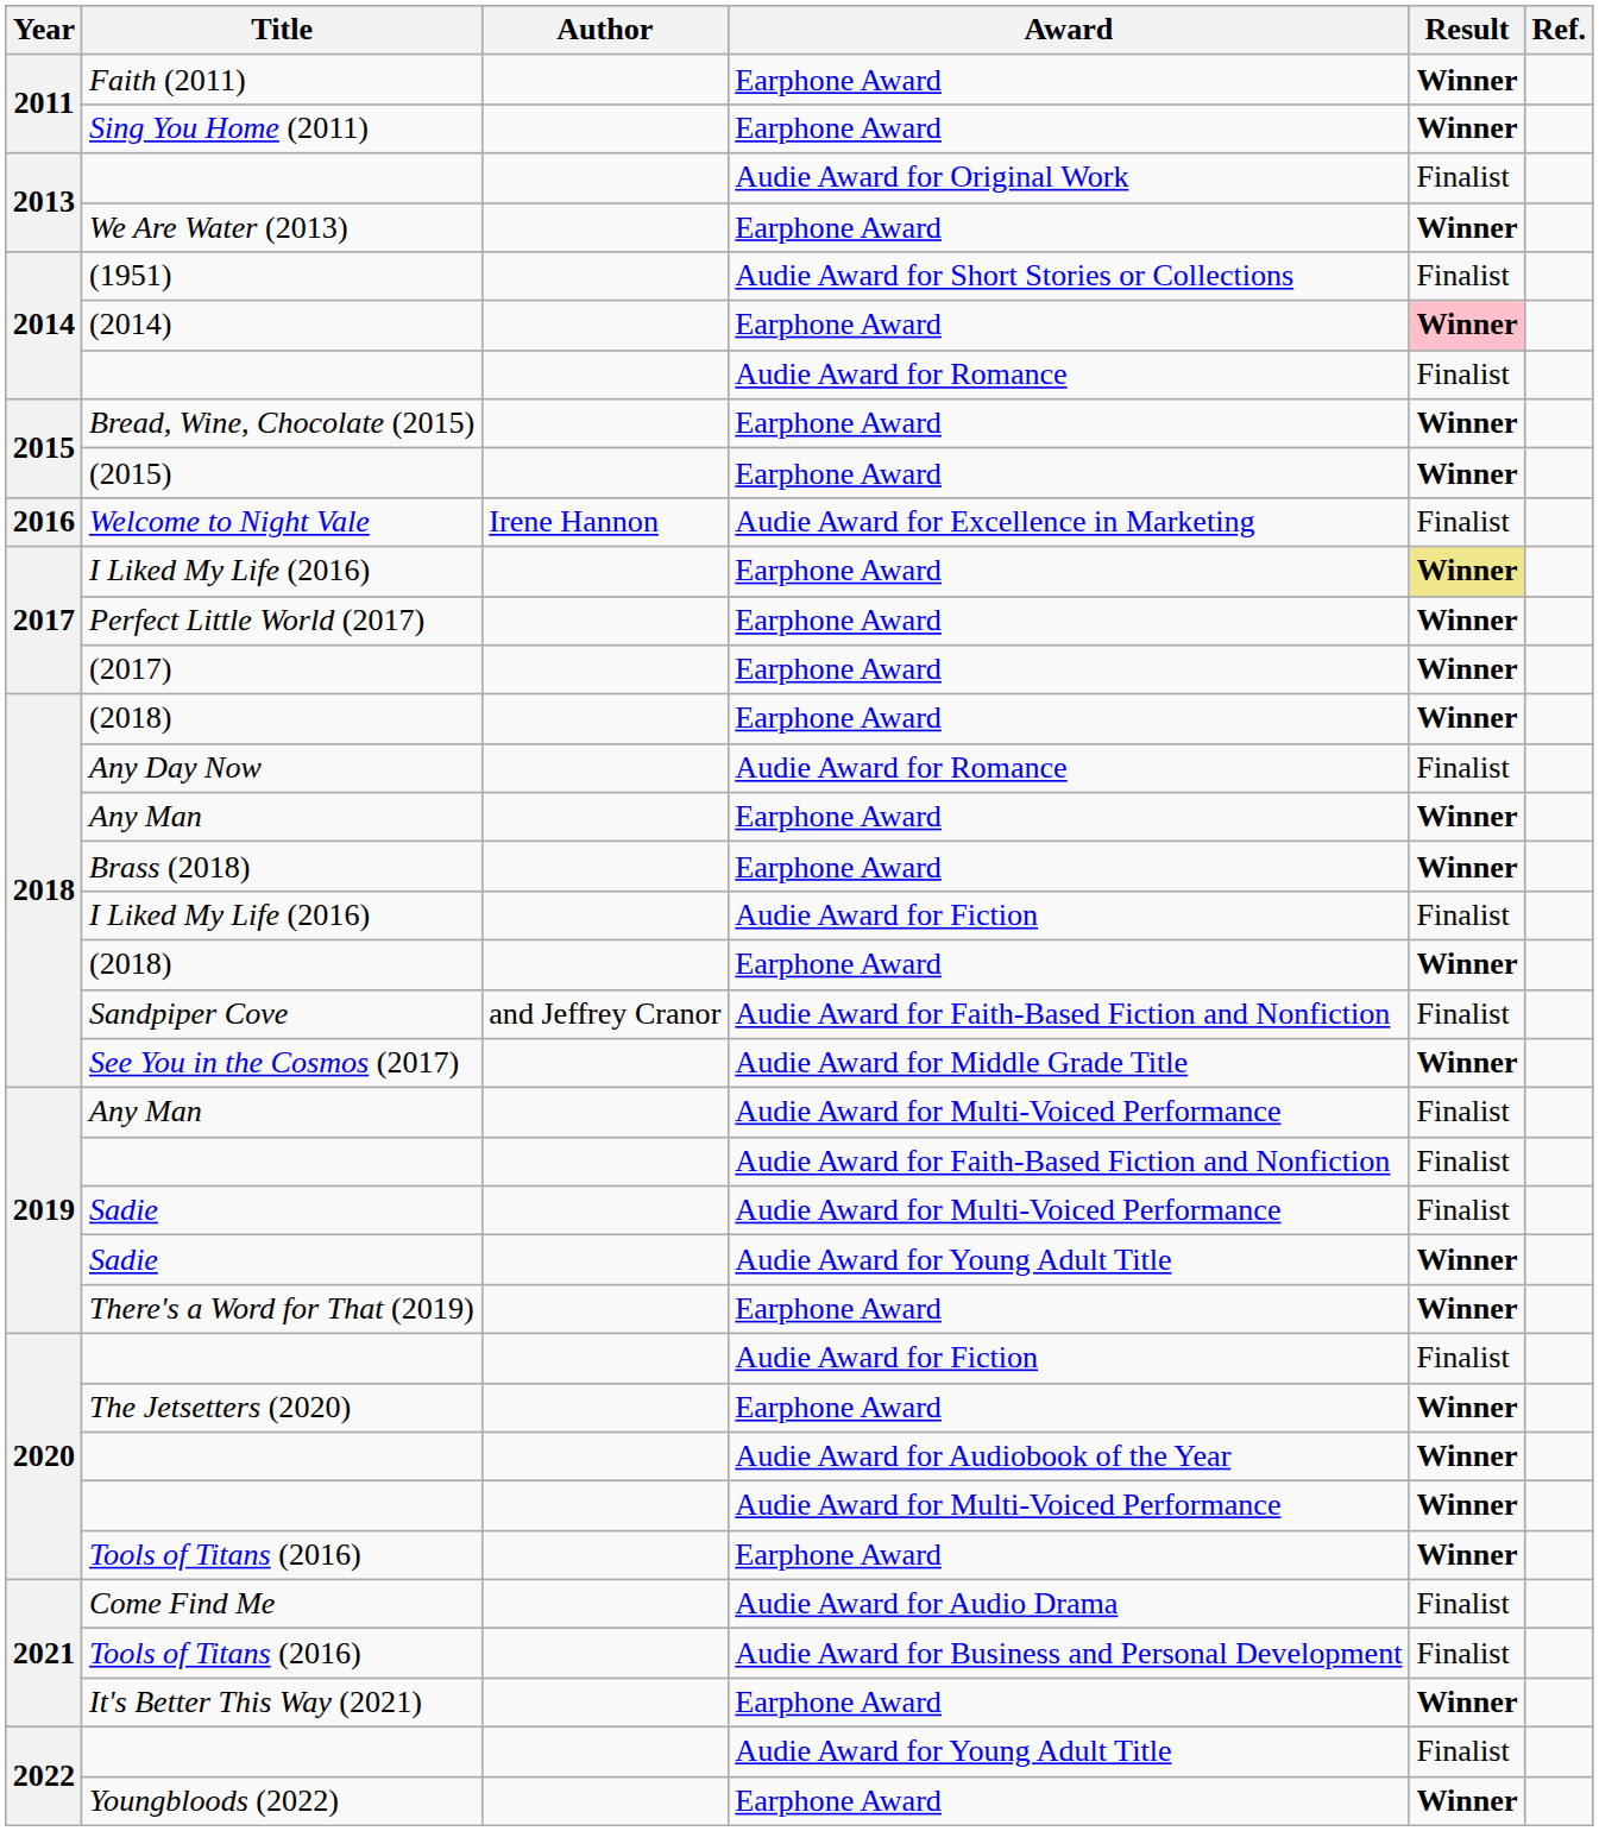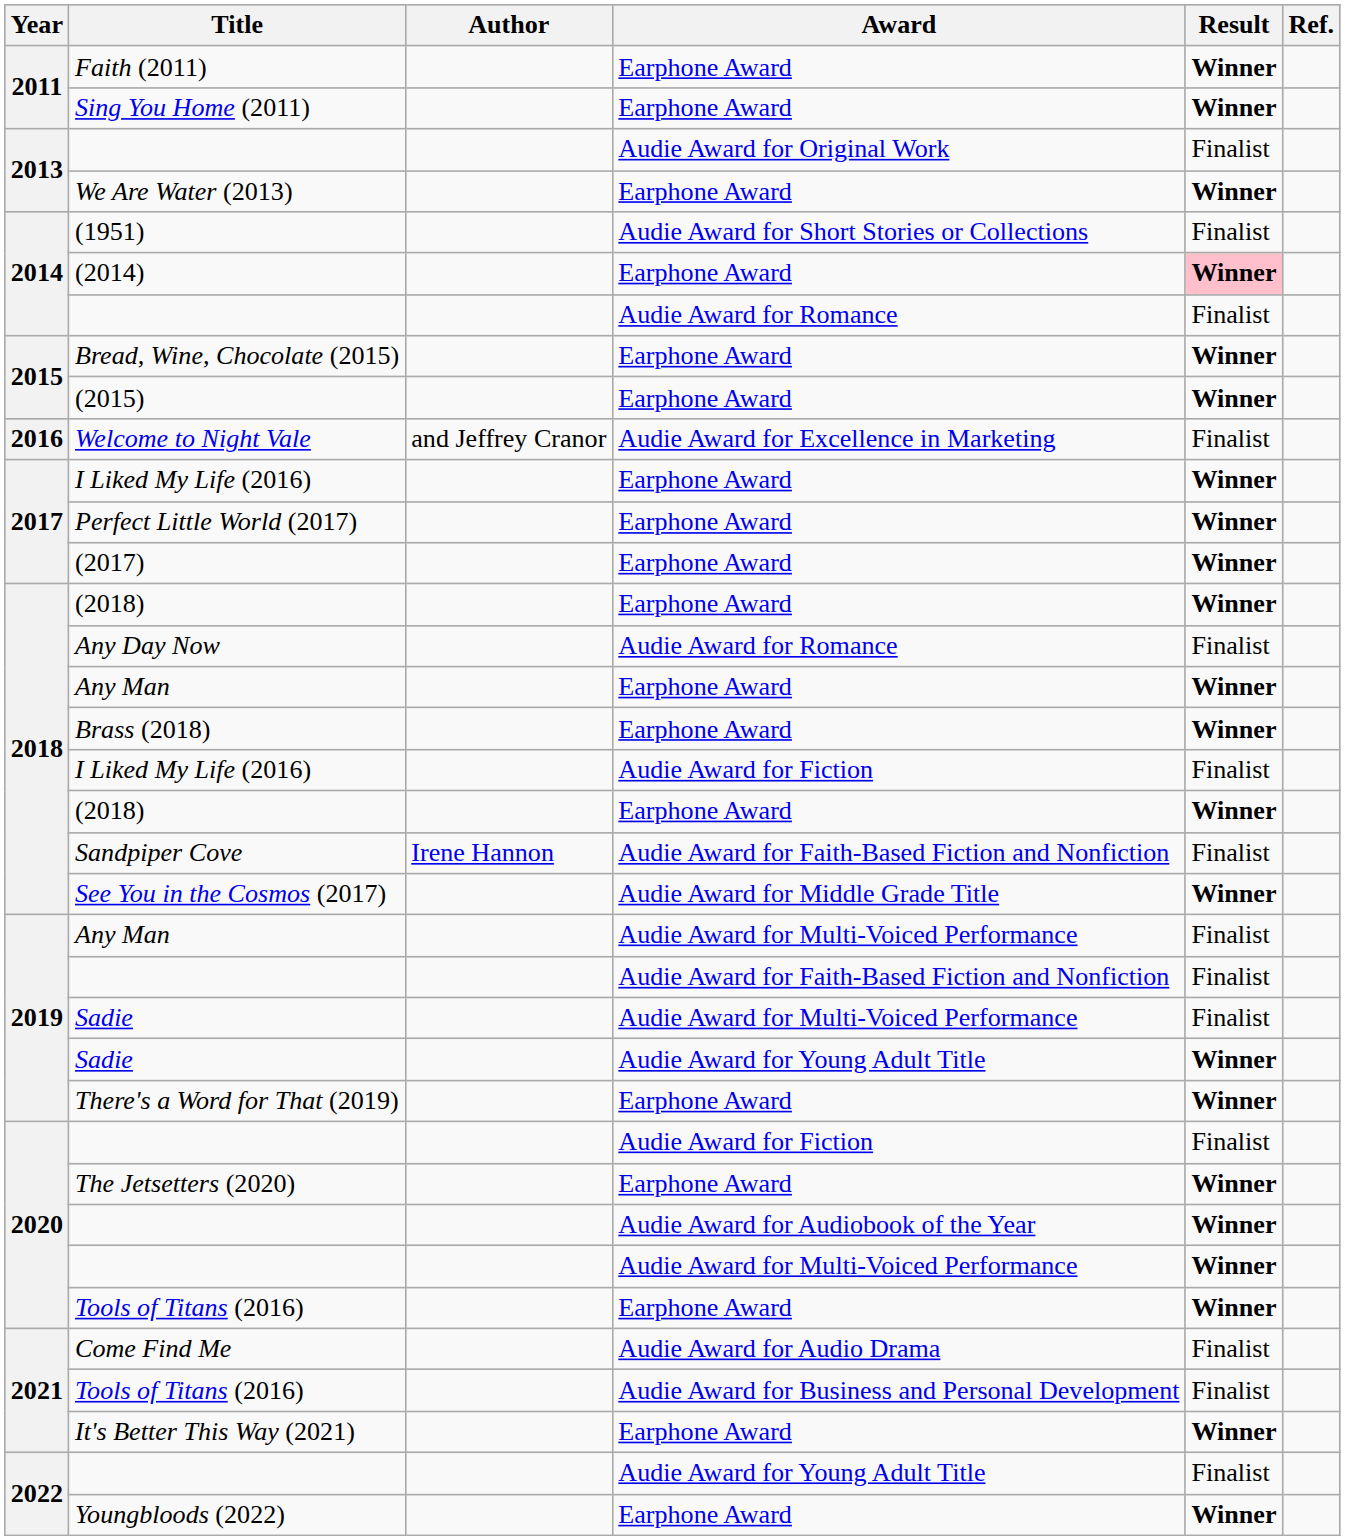Welcome to Night Vale | Author: Irene Hannon -> and Jeffrey Cranor
I Liked My Life (2016) / Earphone Award | Result: khaki background -> no background
Sandpiper Cove | Author: and Jeffrey Cranor -> Irene Hannon
